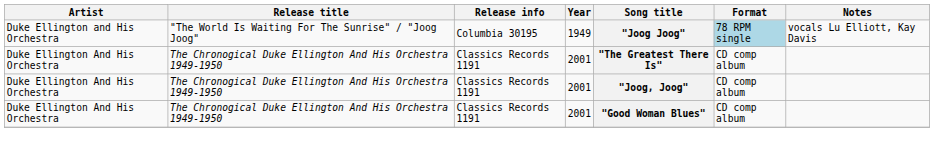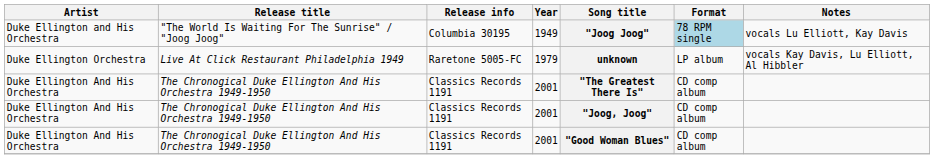+ row: Duke Ellington Orchestra | Live At Click Restaurant Philadelphia 1949 | Raretone 5005-FC | 1979 | unknown | LP album | vocals Kay Davis, Lu Elliott, Al Hibbler
